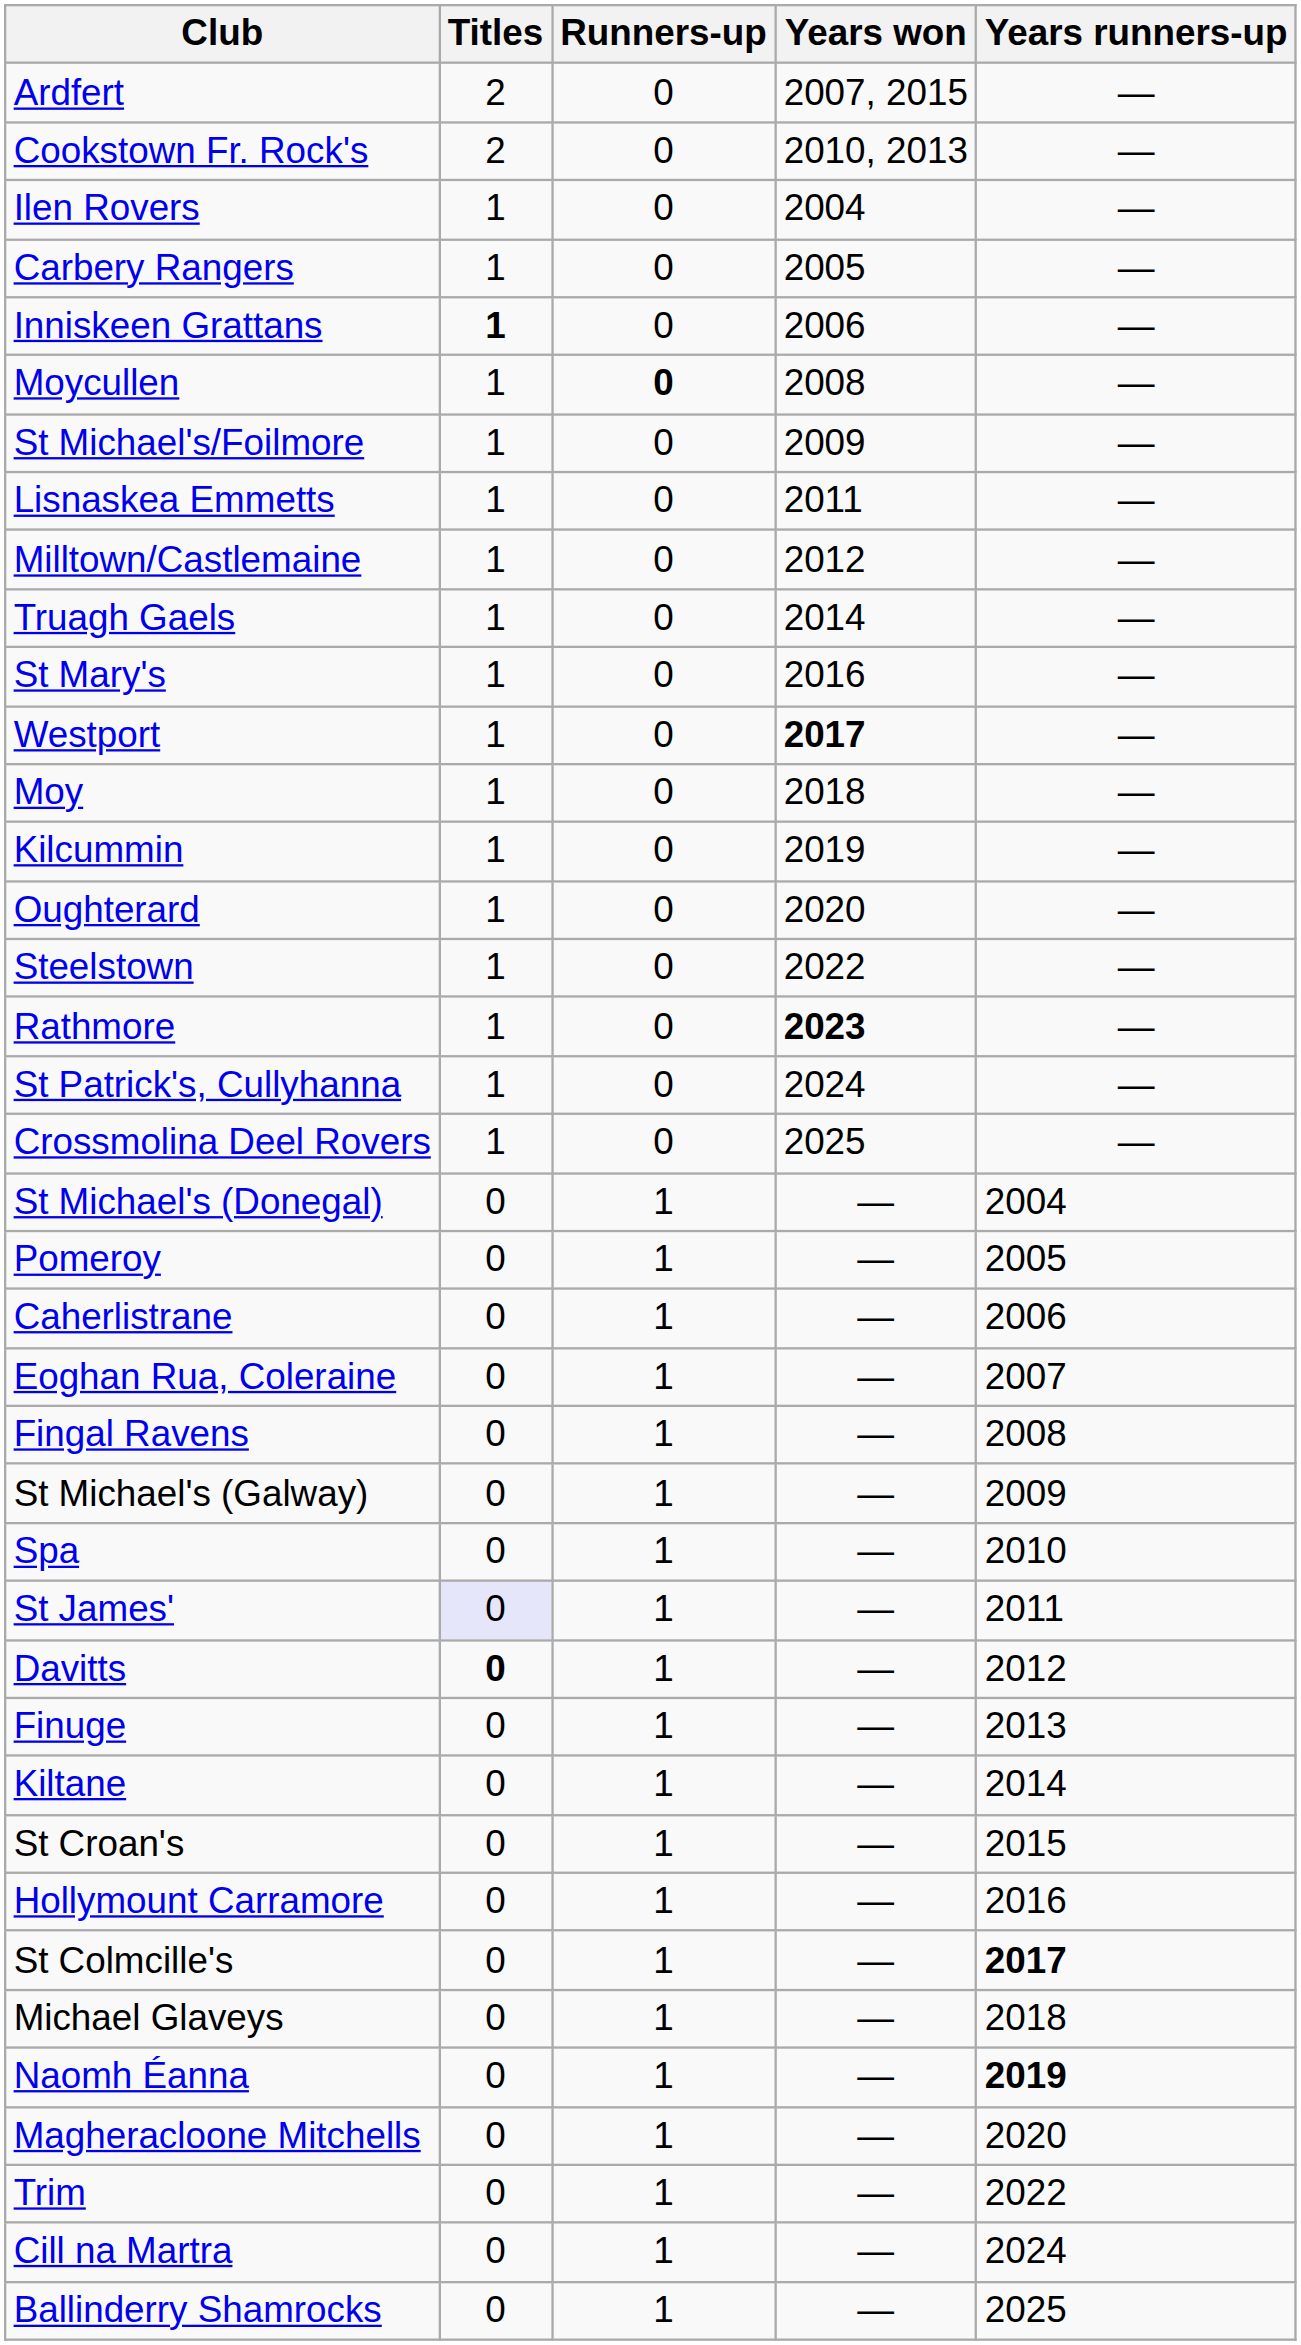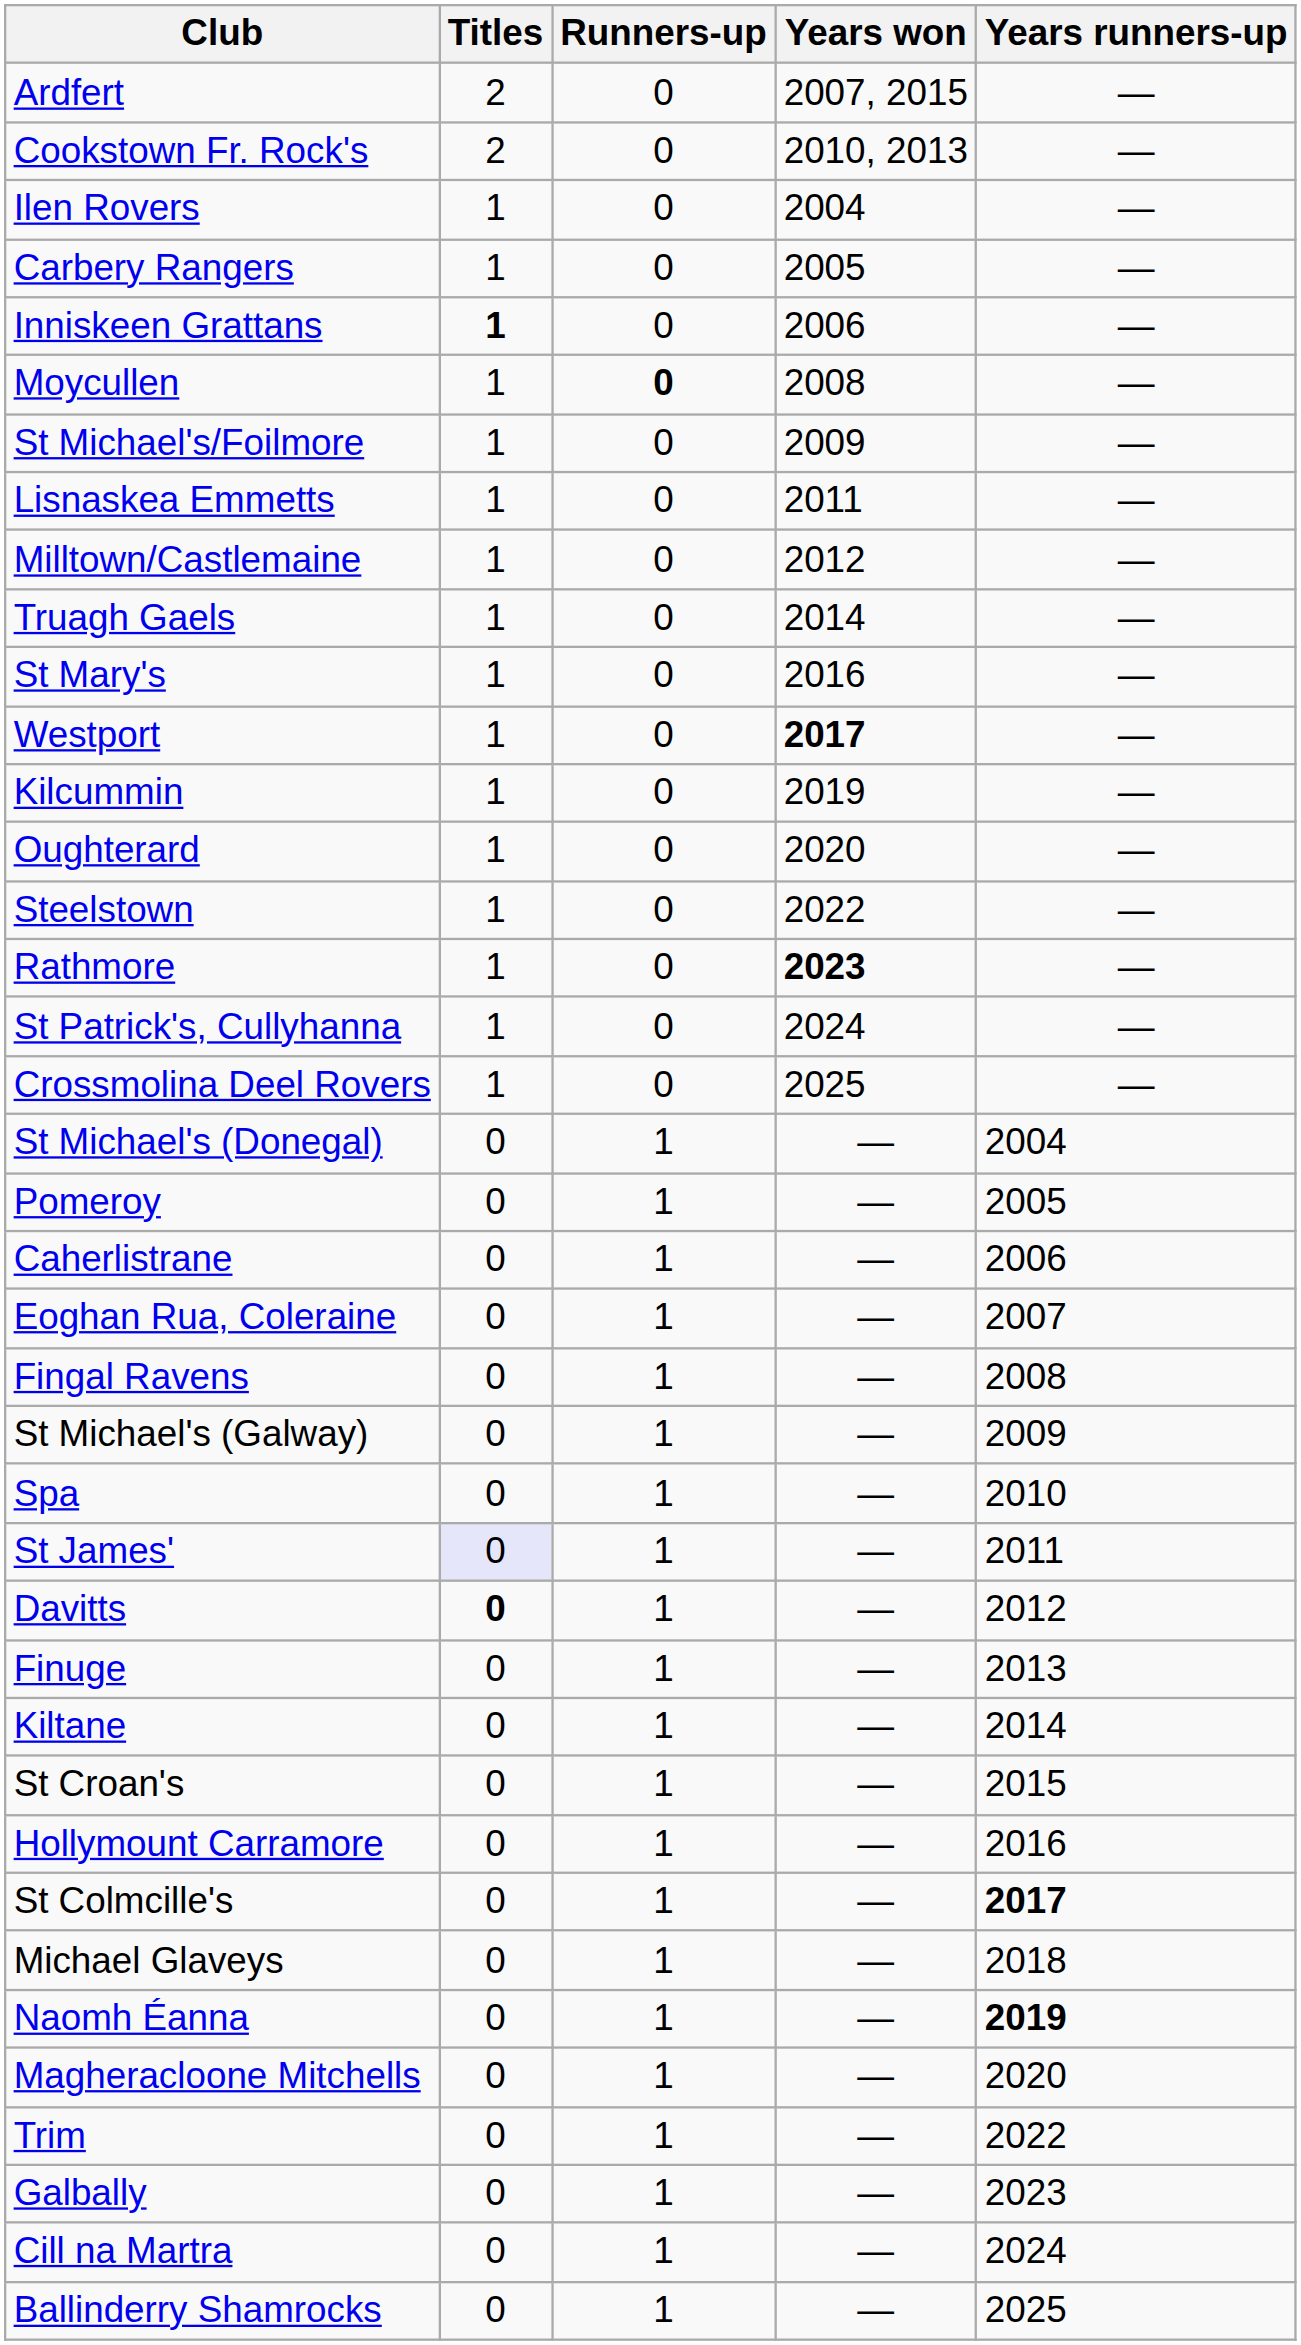- row: Moy | 1 | 0 | 2018 | —
+ row: Galbally | 0 | 1 | — | 2023
